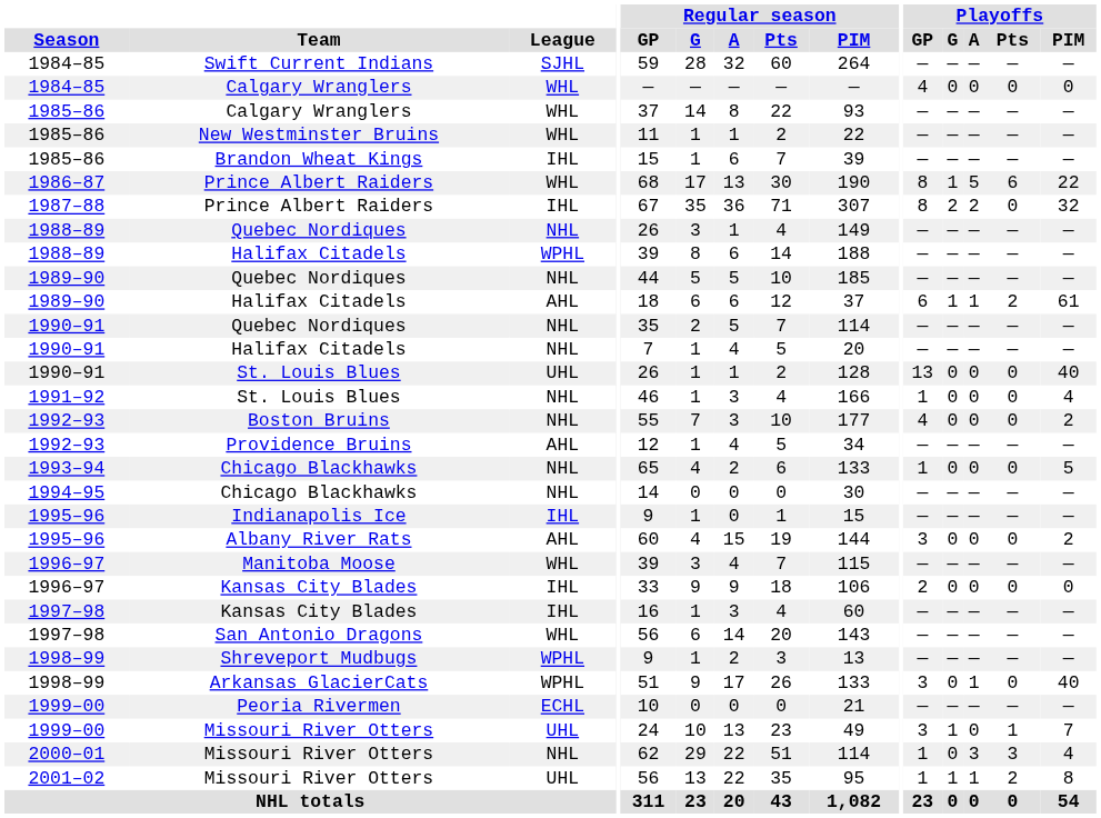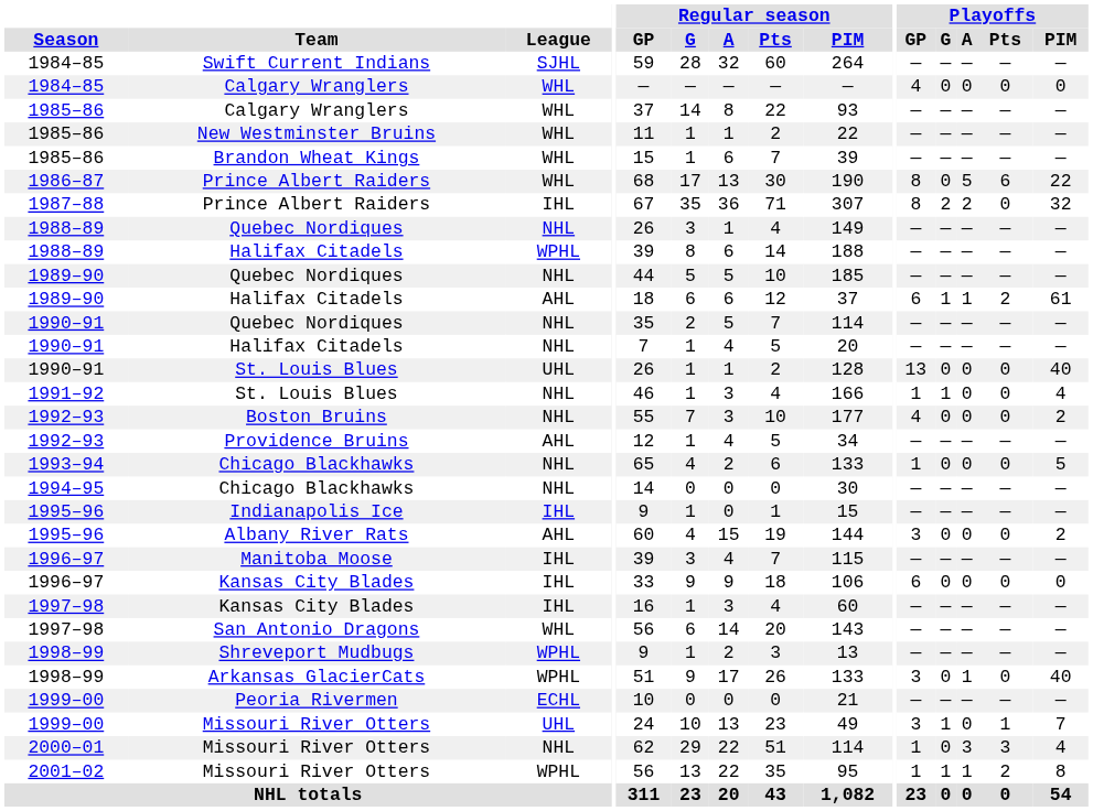Brandon Wheat Kings | League: IHL -> WHL
1986–87 / Prince Albert Raiders | Playoffs / G: 1 -> 0
1991–92 / St. Louis Blues | Playoffs / G: 0 -> 1
Manitoba Moose | League: WHL -> IHL
1996–97 / Kansas City Blades | Playoffs / GP: 2 -> 6
2001–02 / Missouri River Otters | League: UHL -> WPHL
